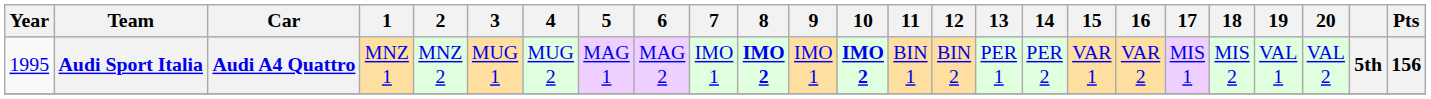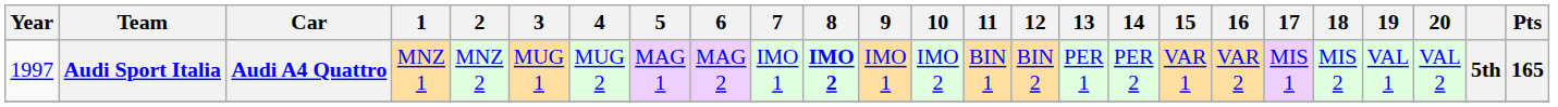Audi Sport Italia | Year: 1995 -> 1997
Audi Sport Italia | 10: bold -> normal
Audi Sport Italia | Pts: 156 -> 165
